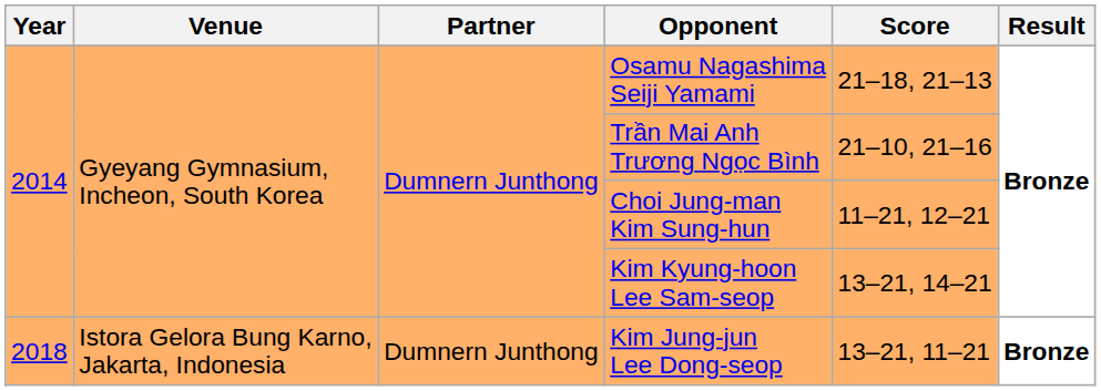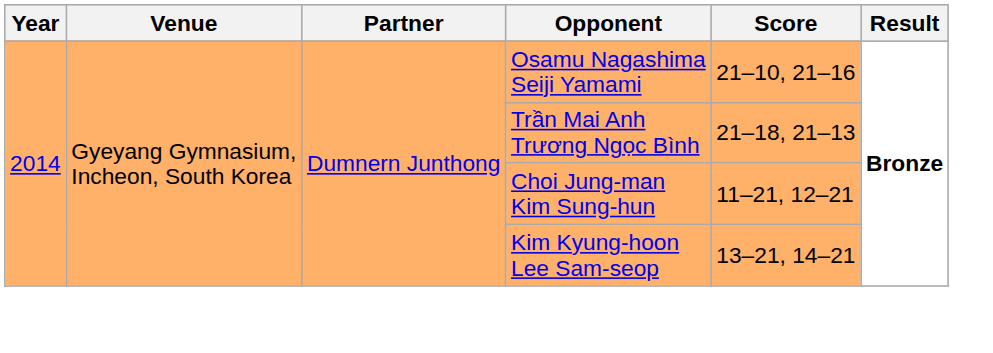Osamu Nagashima Seiji Yamami | Score: 21–18, 21–13 -> 21–10, 21–16
Trần Mai Anh Trương Ngọc Bình | Score: 21–10, 21–16 -> 21–18, 21–13
- row: 2018 | Istora Gelora Bung Karno, Jakarta, Indonesia | Dumnern Junthong | Kim Jung-jun Lee Dong-seop | 13–21, 11–21 | Bronze
